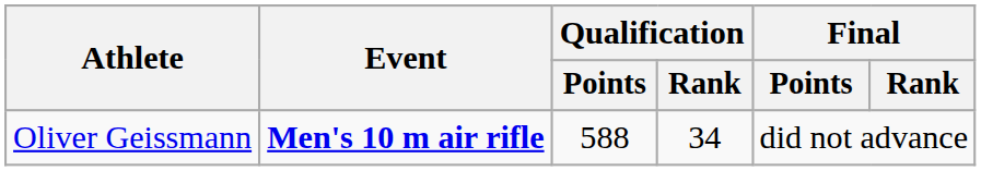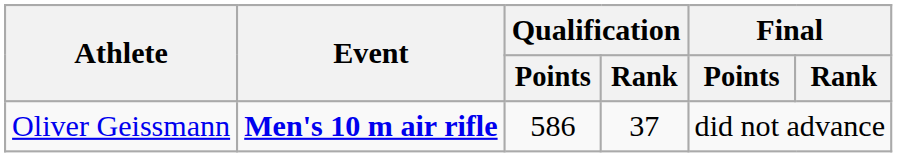Oliver Geissmann | Qualification / Points: 588 -> 586
Oliver Geissmann | Qualification / Rank: 34 -> 37
